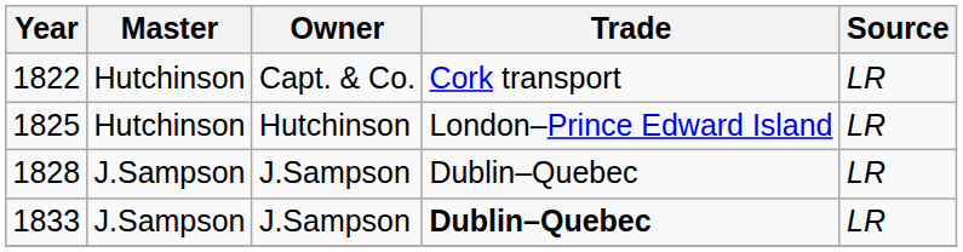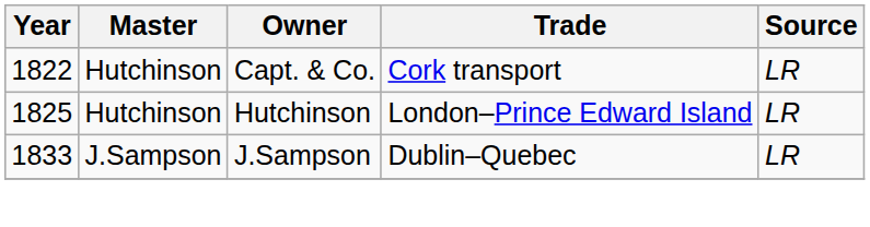- row: 1828 | J.Sampson | J.Sampson | Dublin–Quebec | LR
1833 | Trade: bold -> normal
